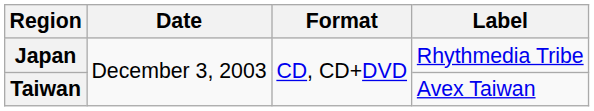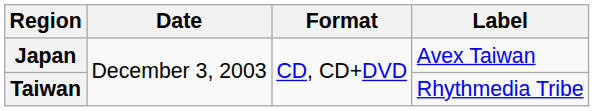Japan | Label: Rhythmedia Tribe -> Avex Taiwan
Taiwan | Label: Avex Taiwan -> Rhythmedia Tribe
